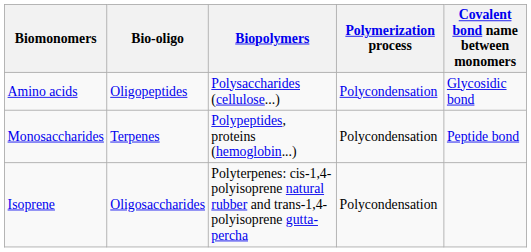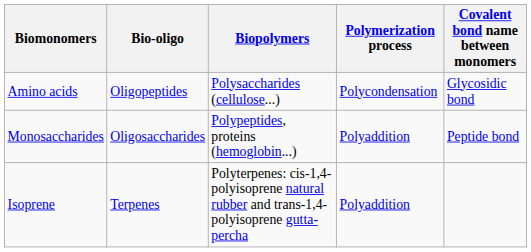Monosaccharides | Bio-oligo: Terpenes -> Oligosaccharides
Monosaccharides | Polymerization process: Polycondensation -> Polyaddition
Isoprene | Bio-oligo: Oligosaccharides -> Terpenes
Isoprene | Polymerization process: Polycondensation -> Polyaddition
